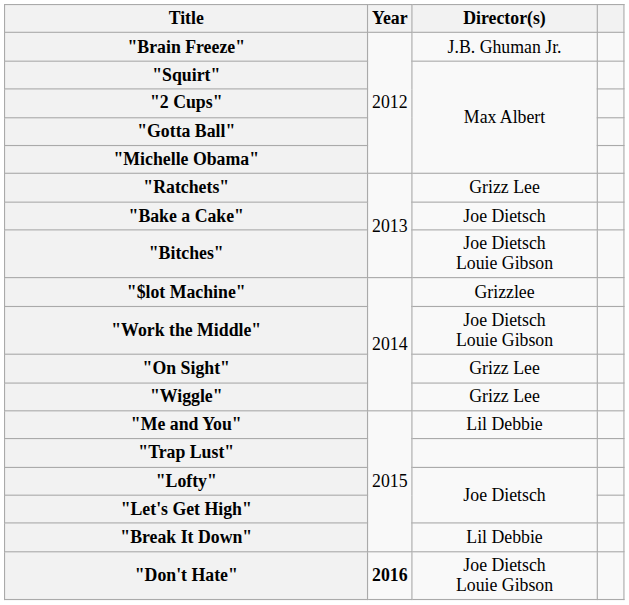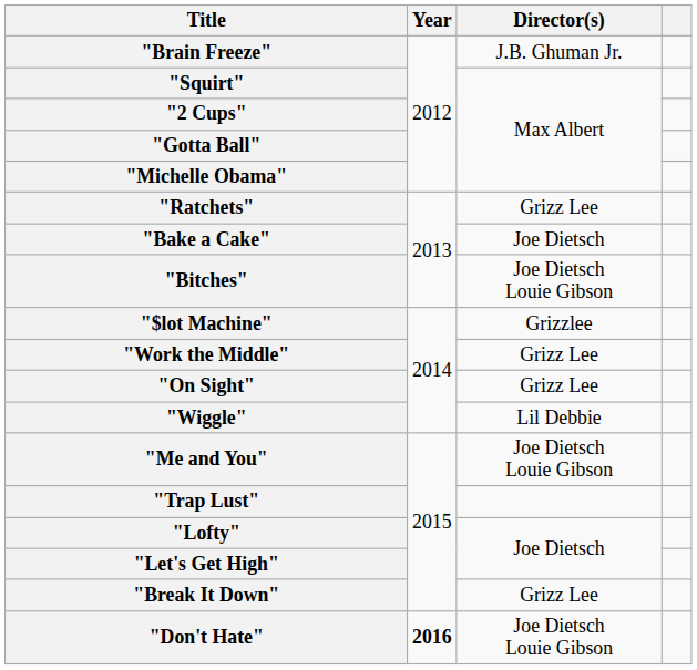"Work the Middle" | Director(s): Joe Dietsch Louie Gibson -> Grizz Lee
"Wiggle" | Director(s): Grizz Lee -> Lil Debbie
"Me and You" | Director(s): Lil Debbie -> Joe Dietsch Louie Gibson
"Break It Down" | Director(s): Lil Debbie -> Grizz Lee
